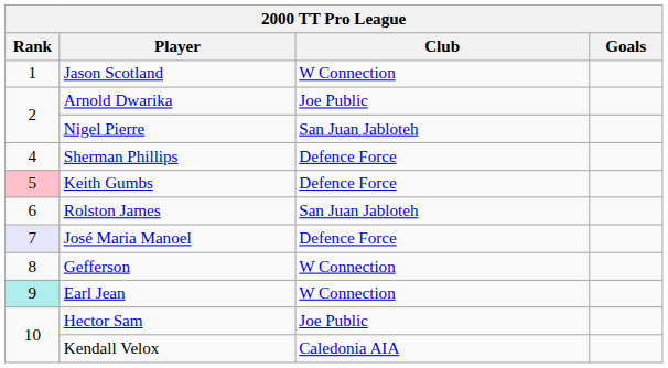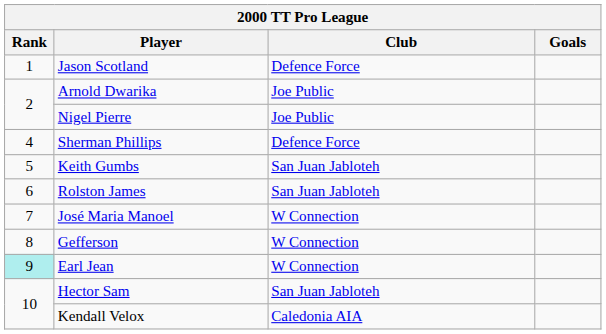Jason Scotland | Club: W Connection -> Defence Force
Nigel Pierre | Club: San Juan Jabloteh -> Joe Public
Keith Gumbs | Rank: pink background -> no background
Keith Gumbs | Club: Defence Force -> San Juan Jabloteh
José Maria Manoel | Rank: lavender background -> no background
José Maria Manoel | Club: Defence Force -> W Connection
Hector Sam | Club: Joe Public -> San Juan Jabloteh
